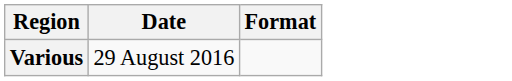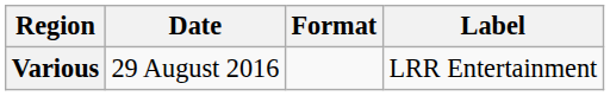+ column: Label | LRR Entertainment
